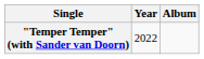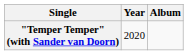"Temper Temper" (with Sander van Doorn) | Year: 2022 -> 2020
